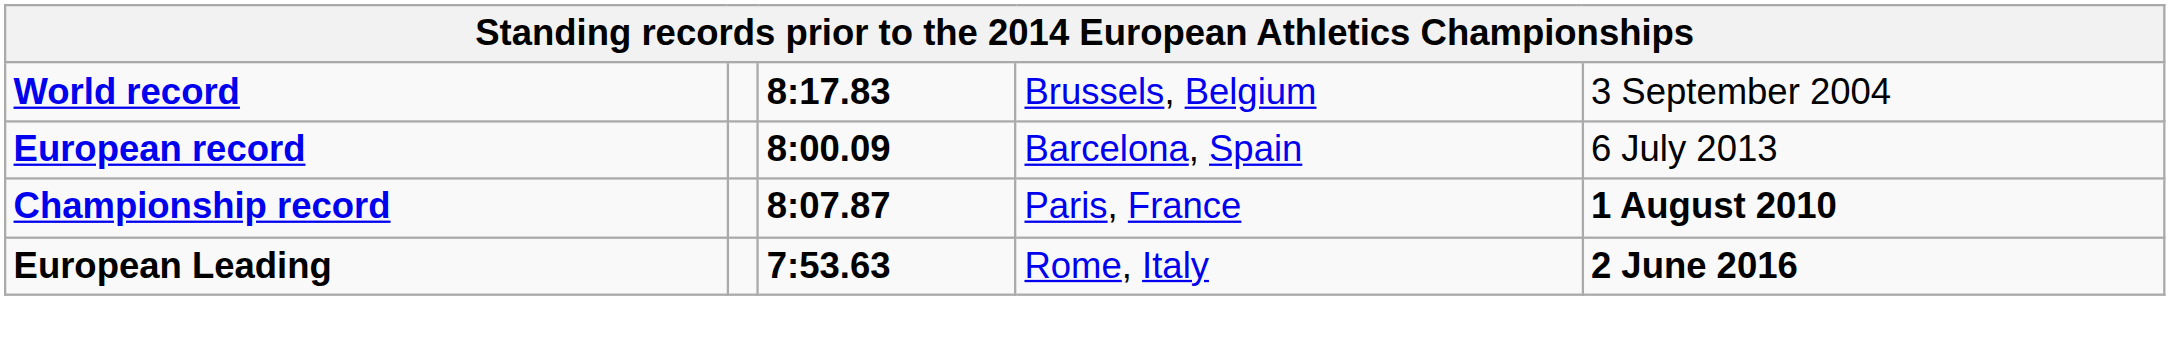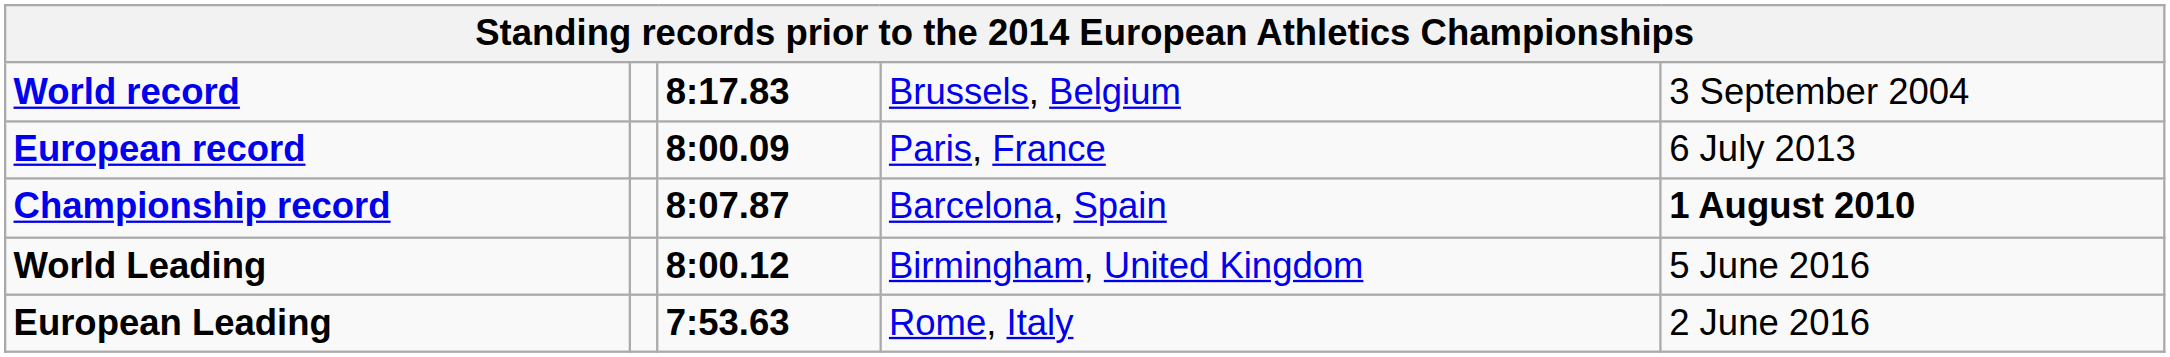European record | column 4: Barcelona, Spain -> Paris, France
Championship record | column 4: Paris, France -> Barcelona, Spain
+ row: World Leading | 8:00.12 | Birmingham, United Kingdom | 5 June 2016
European Leading | column 5: bold -> normal
